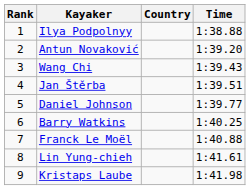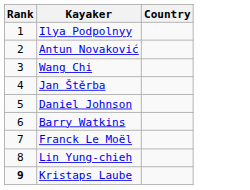- column: Time | 1:38.88 | 1:39.20 | 1:39.43 | 1:39.51 | 1:39.77 | 1:40.25 | 1:40.88 | 1:41.61 | 1:41.98
Kristaps Laube | Rank: normal -> bold
